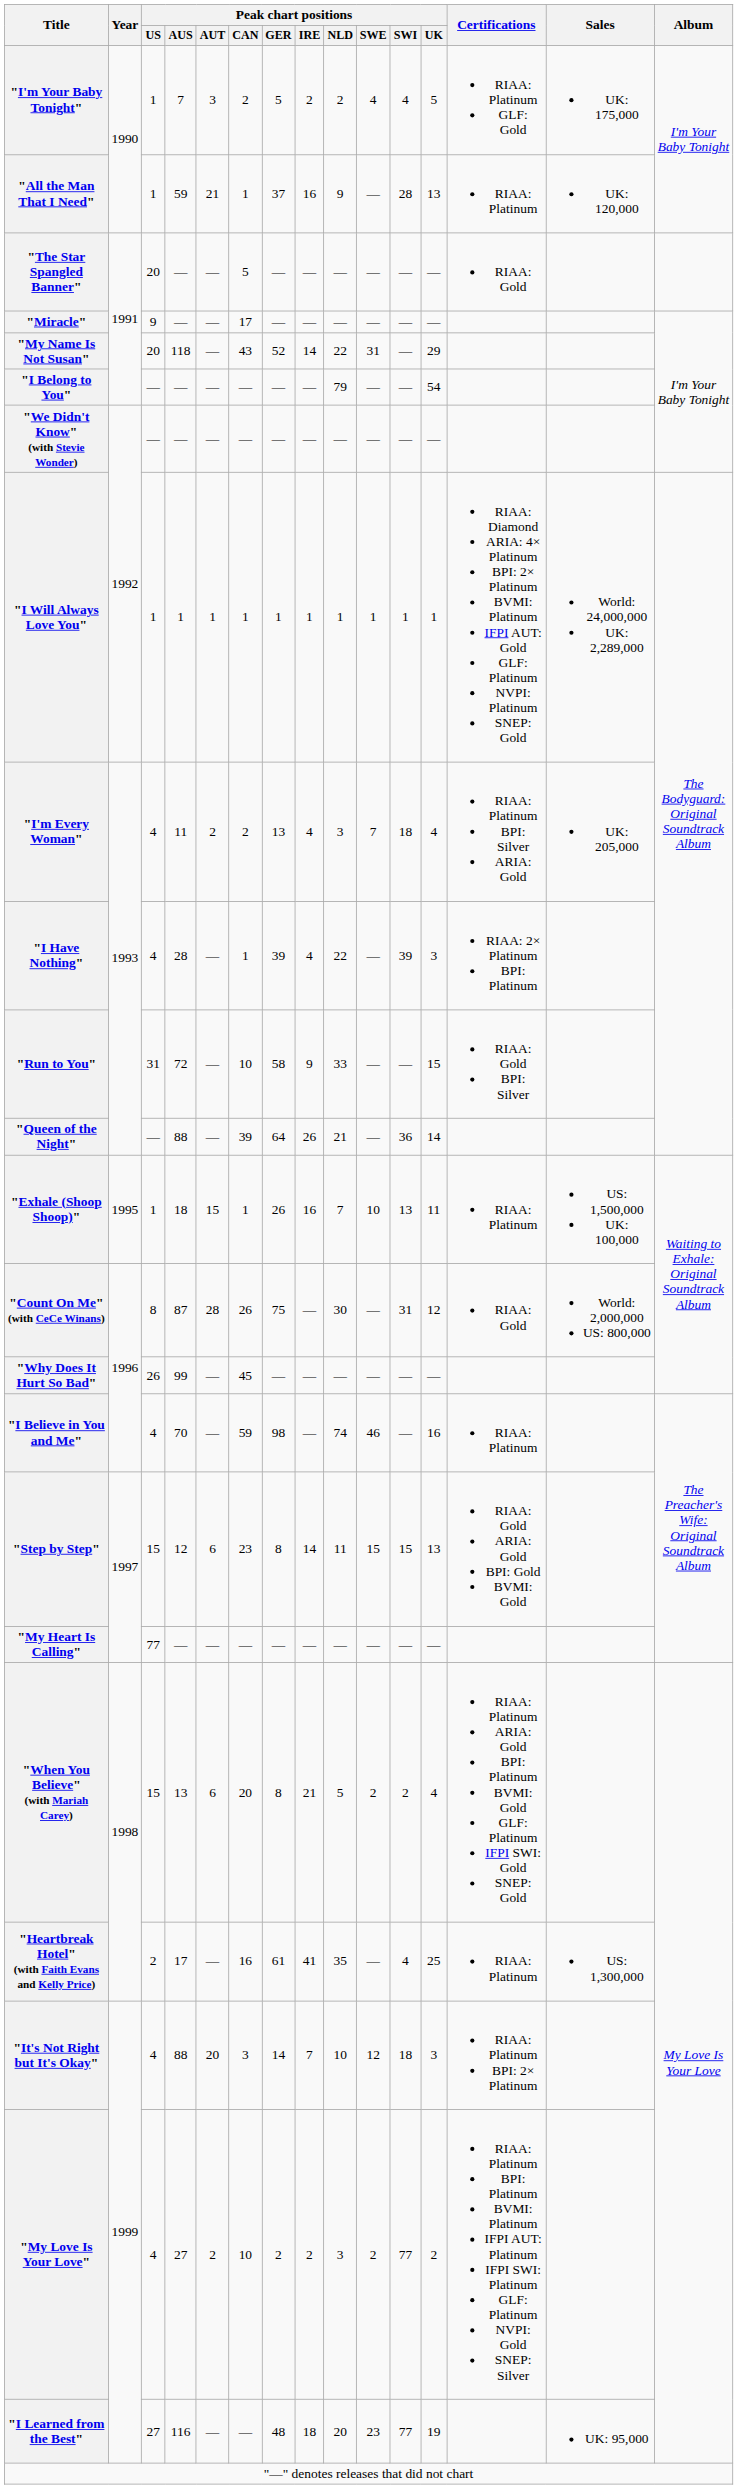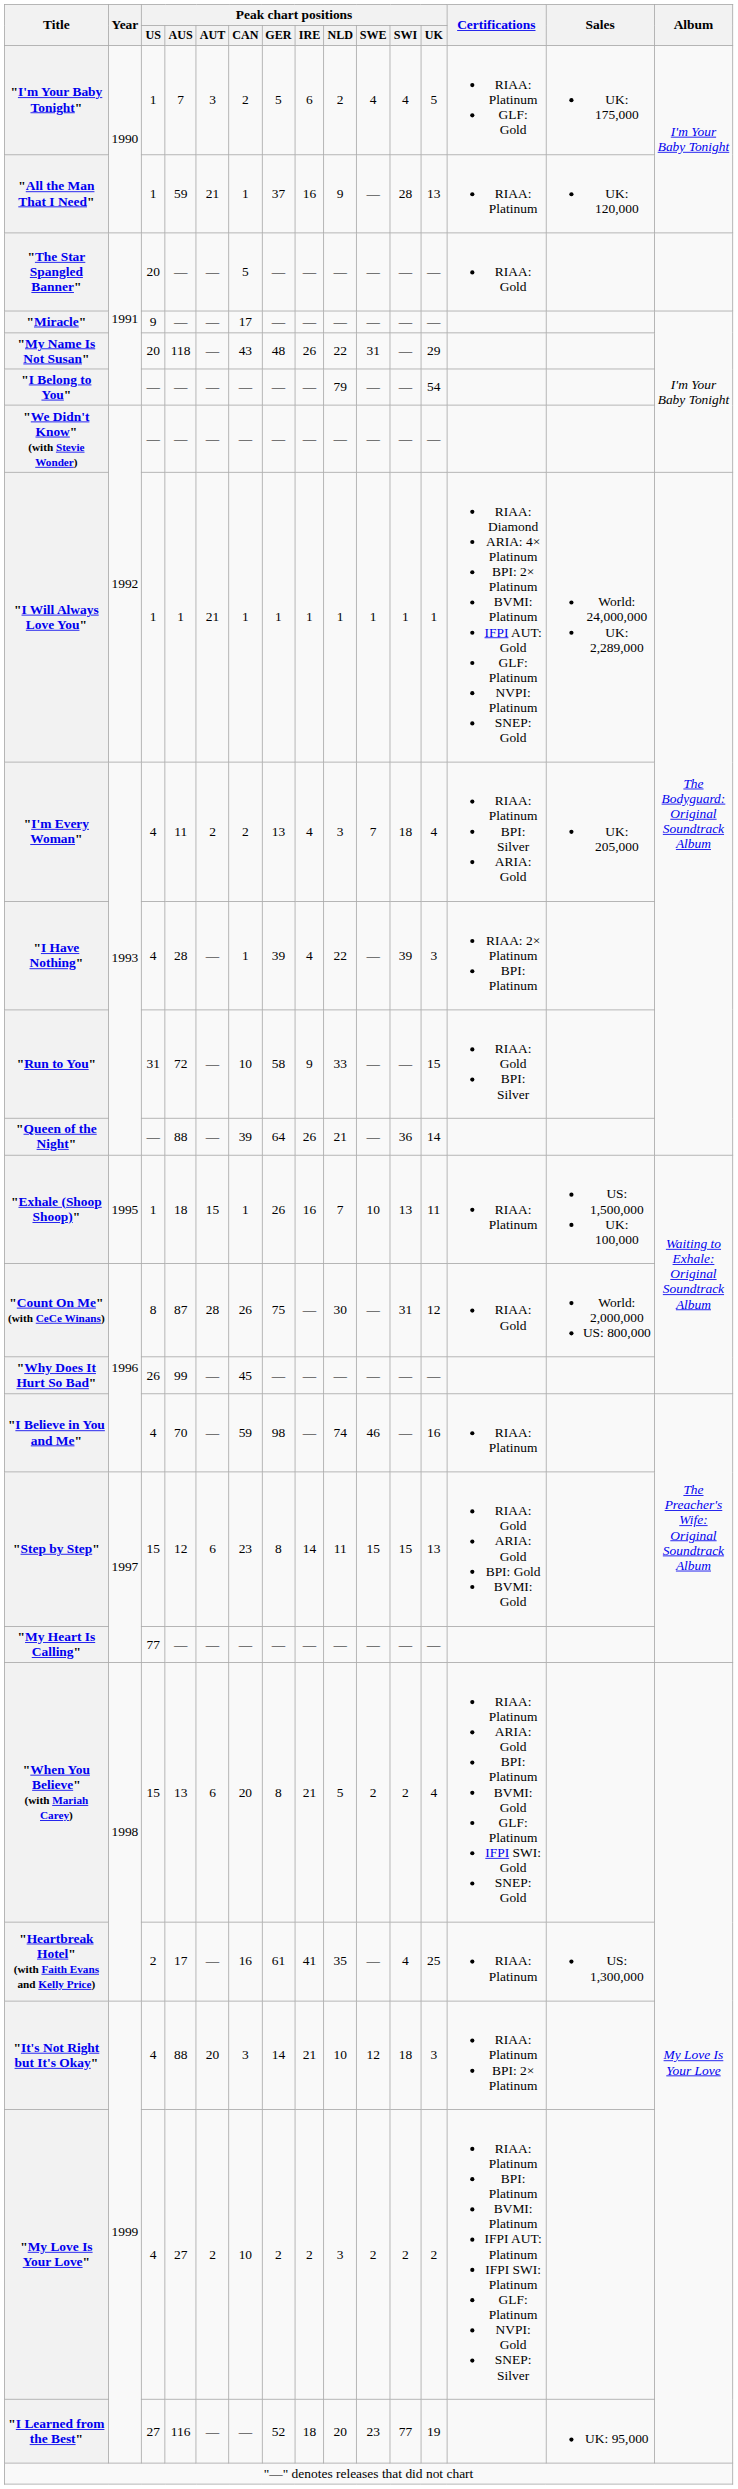"I'm Your Baby Tonight" | Peak chart positions / IRE: 2 -> 6
"My Name Is Not Susan" | Peak chart positions / GER: 52 -> 48
"My Name Is Not Susan" | Peak chart positions / IRE: 14 -> 26
"I Will Always Love You" | Peak chart positions / AUT: 1 -> 21
"It's Not Right but It's Okay" | Peak chart positions / IRE: 7 -> 21
"My Love Is Your Love" | Peak chart positions / SWI: 77 -> 2
"I Learned from the Best" | Peak chart positions / GER: 48 -> 52
